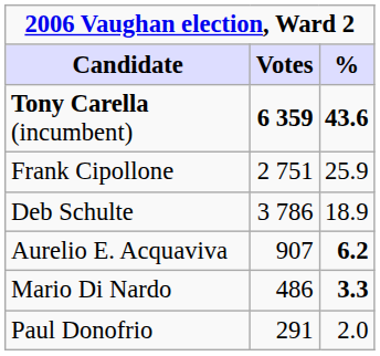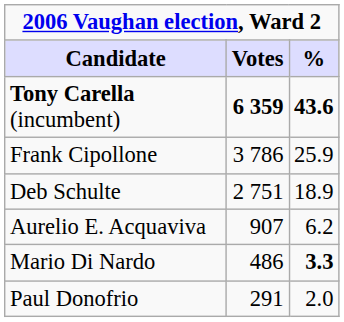Frank Cipollone | Votes: 2 751 -> 3 786
Deb Schulte | Votes: 3 786 -> 2 751
Aurelio E. Acquaviva | %: bold -> normal
